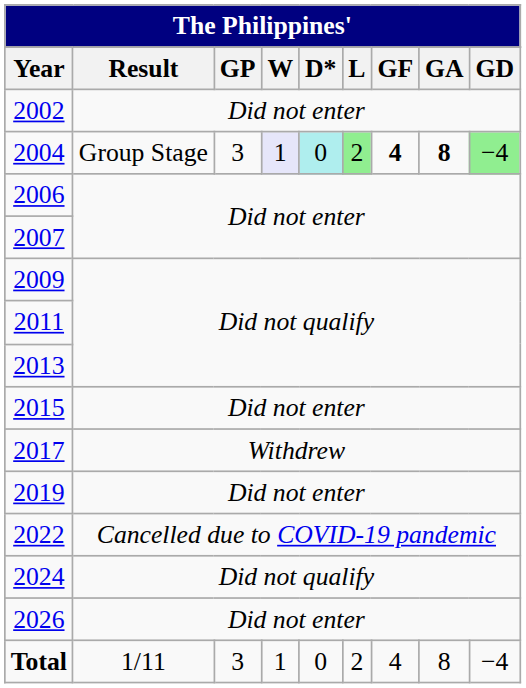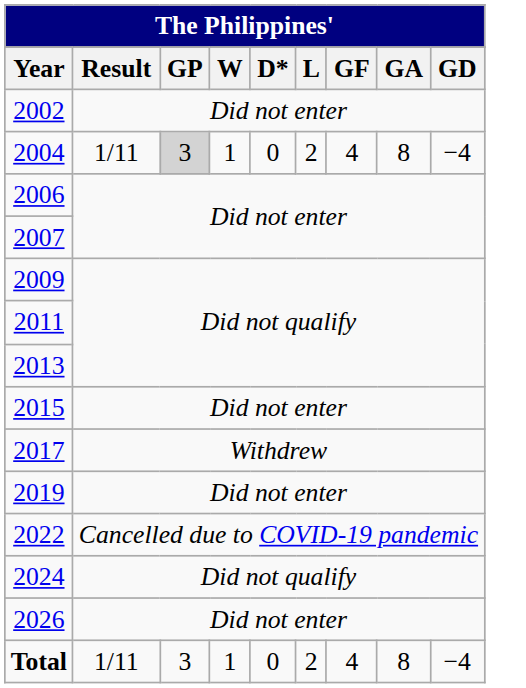2004 | Result: Group Stage -> 1/11
2004 | GP: no background -> lightgrey background
2004 | W: lavender background -> no background
2004 | D*: paleturquoise background -> no background
2004 | L: lightgreen background -> no background
2004 | GF: bold -> normal
2004 | GA: bold -> normal
2004 | GD: lightgreen background -> no background
